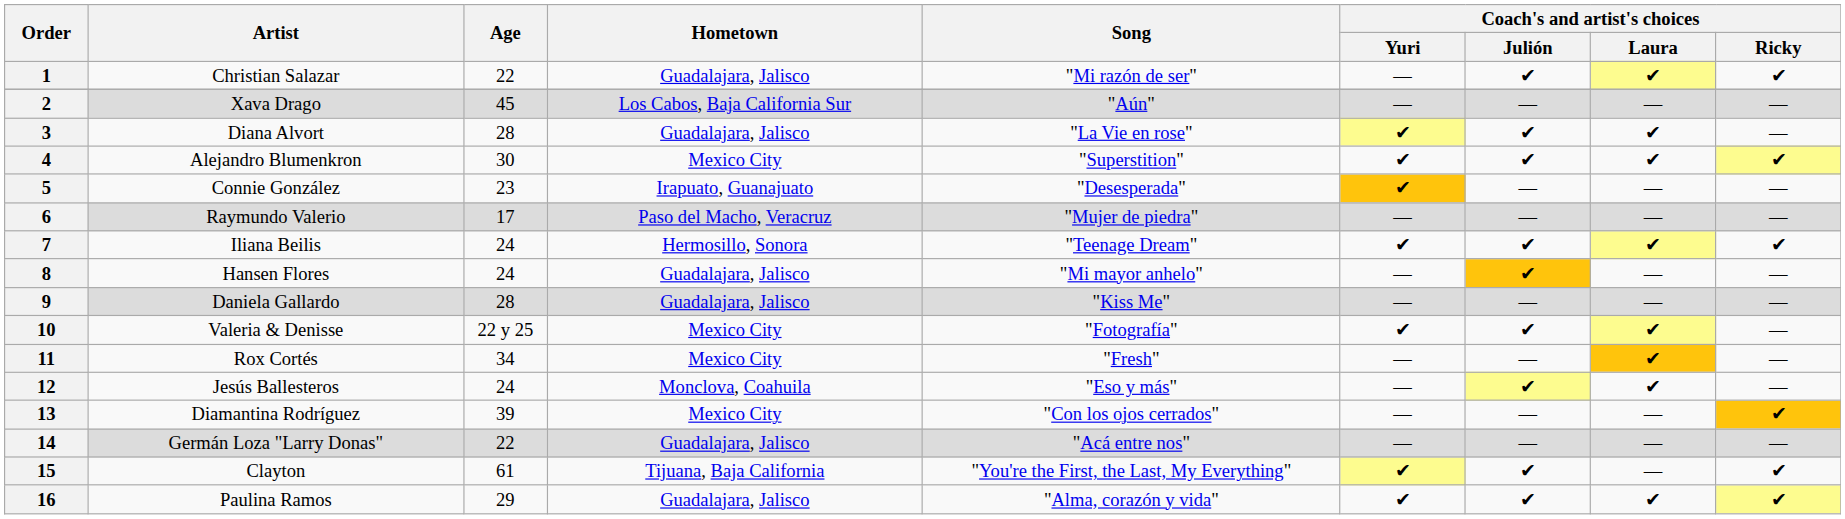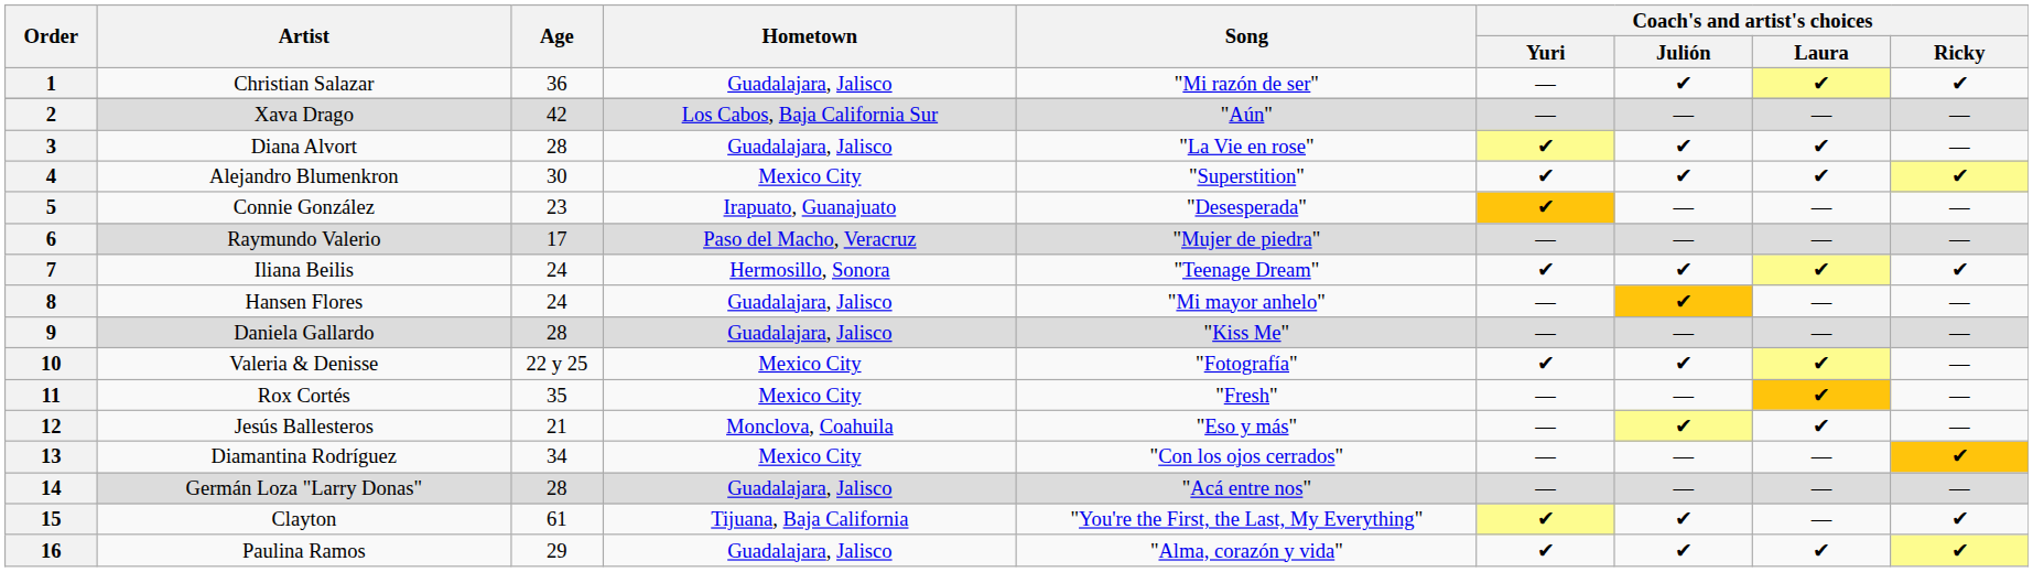1 | Age: 22 -> 36
2 | Age: 45 -> 42
11 | Age: 34 -> 35
12 | Age: 24 -> 21
13 | Age: 39 -> 34
14 | Age: 22 -> 28
